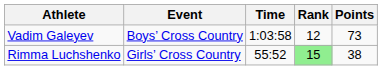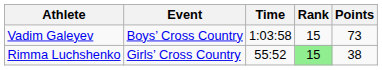Vadim Galeyev | Rank: 12 -> 15
